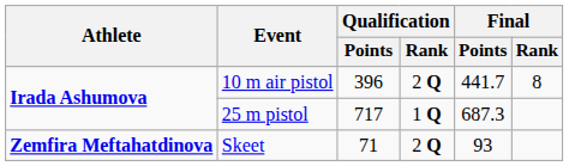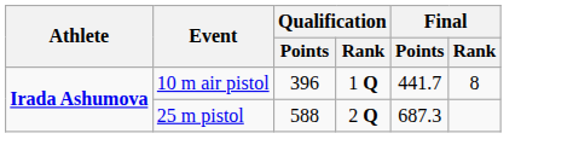10 m air pistol | Qualification / Rank: 2 Q -> 1 Q
25 m pistol | Qualification / Points: 717 -> 588
25 m pistol | Qualification / Rank: 1 Q -> 2 Q
- row: Zemfira Meftahatdinova | Skeet | 71 | 2 Q | 93
